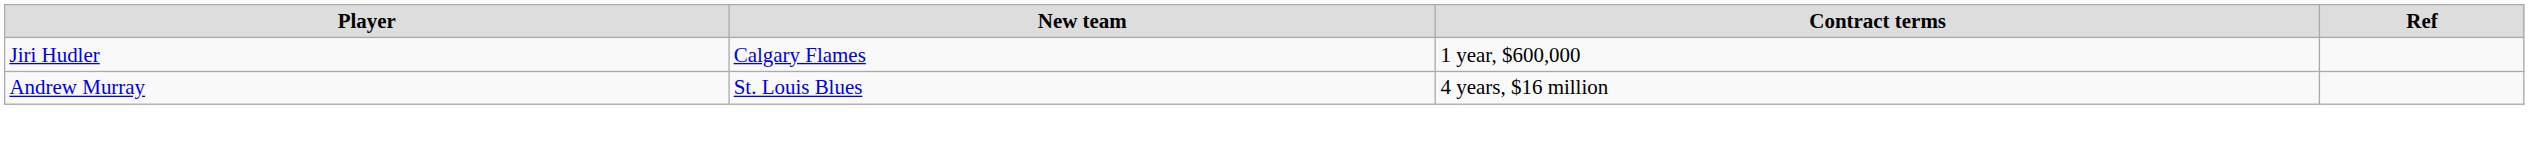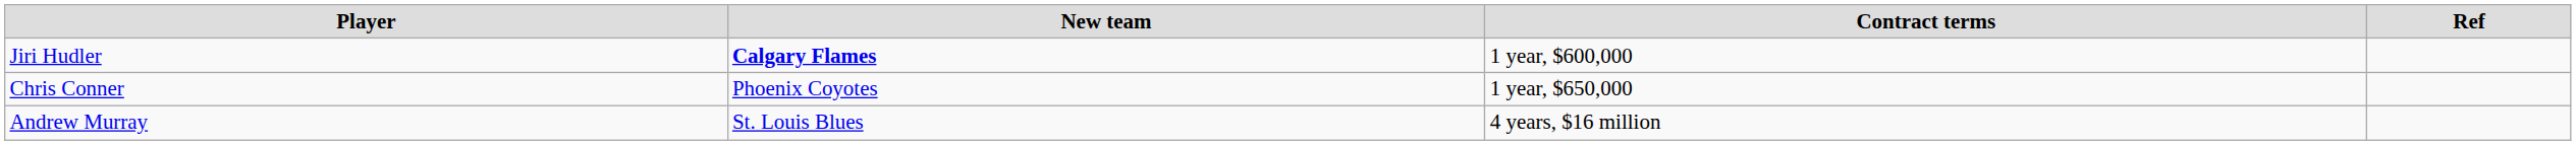Jiri Hudler | New team: normal -> bold
+ row: Chris Conner | Phoenix Coyotes | 1 year, $650,000
